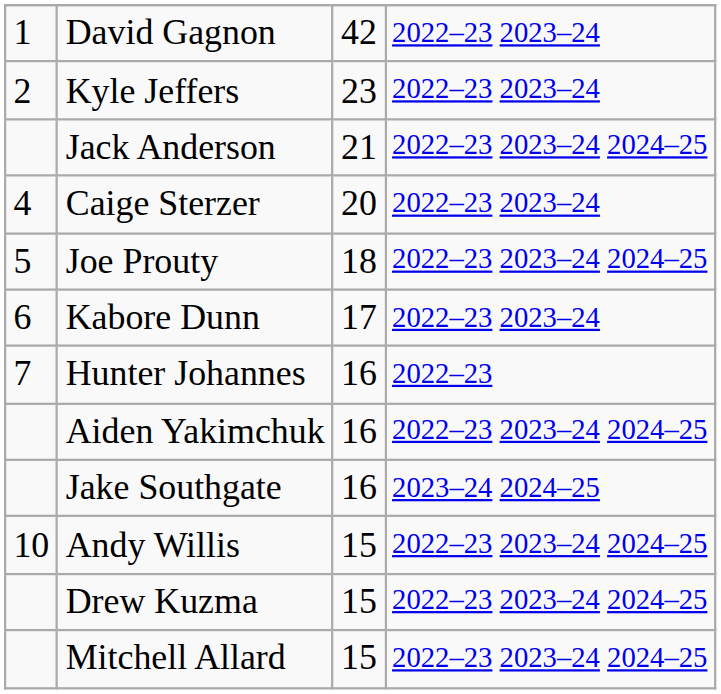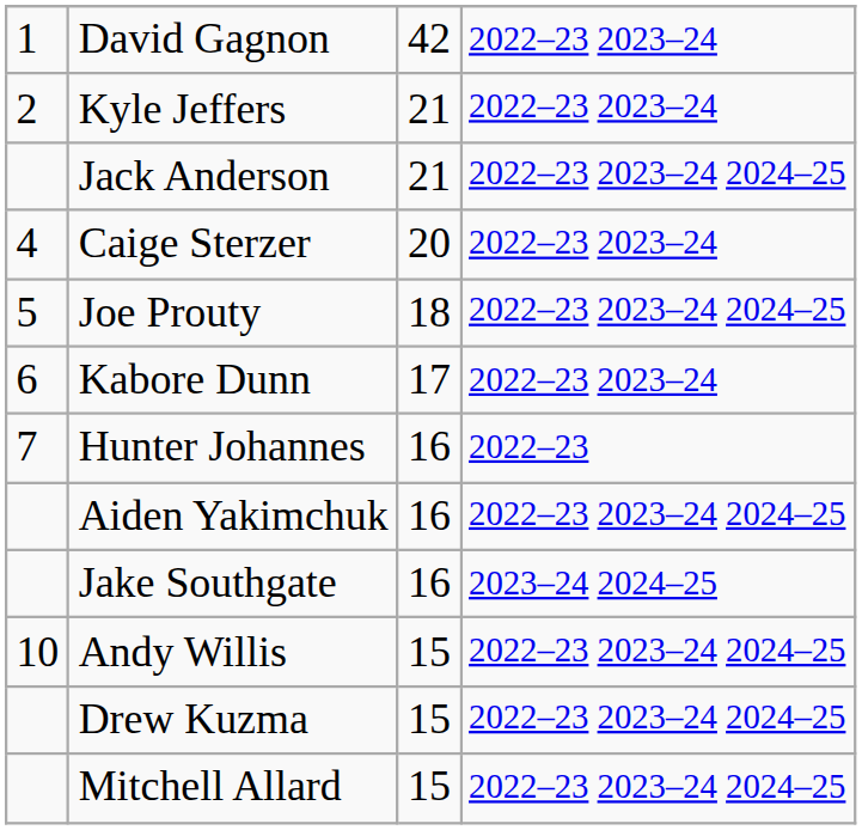Kyle Jeffers | column 3: 23 -> 21
